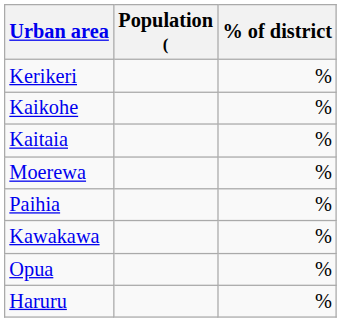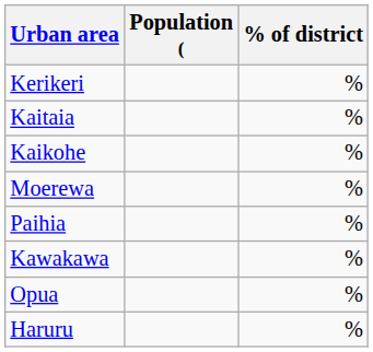rows swapped: Kaitaia <-> Kaikohe
